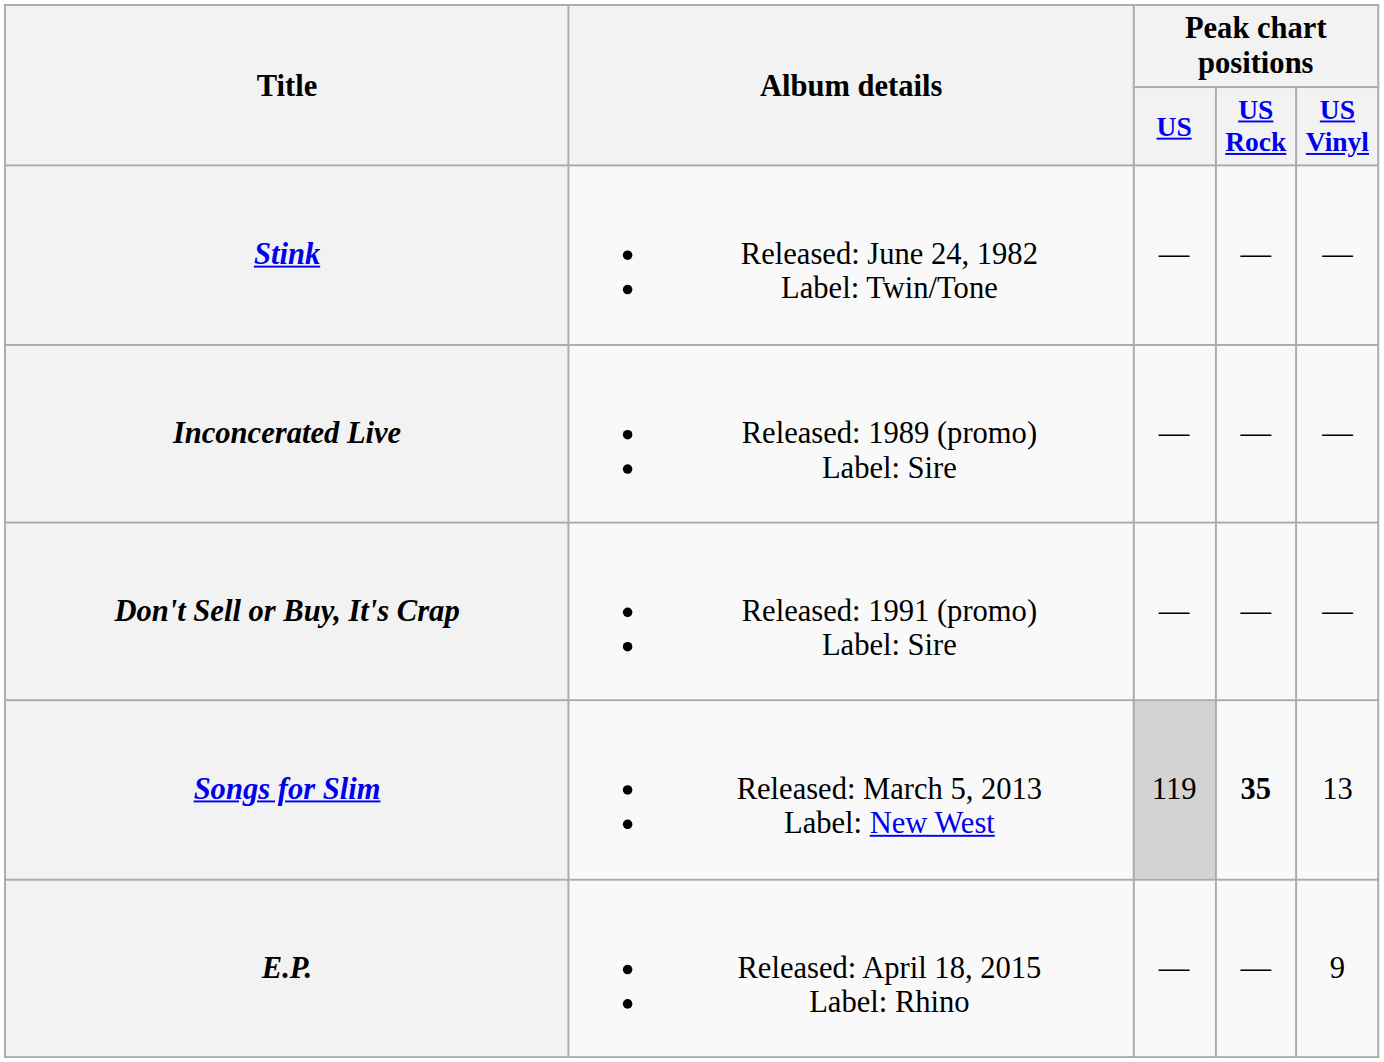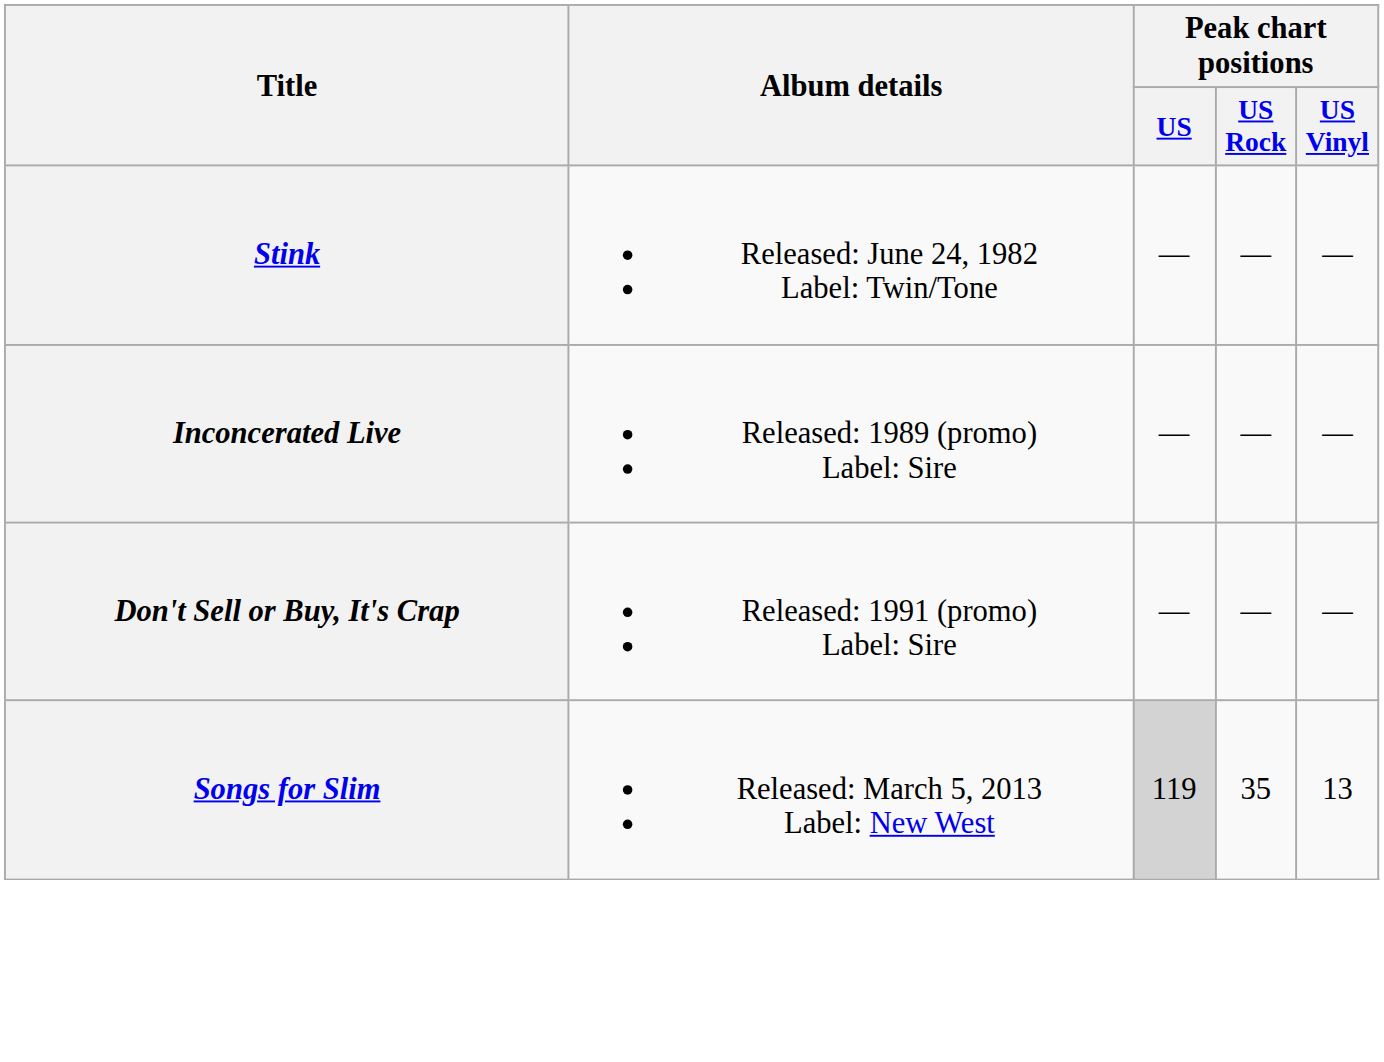Songs for Slim | Peak chart positions / US Rock: bold -> normal
- row: E.P. | Released: April 18, 2015 Label: Rhino | — | — | 9
